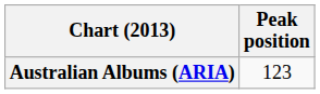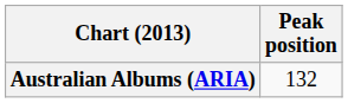Australian Albums (ARIA) | Peak position: 123 -> 132
